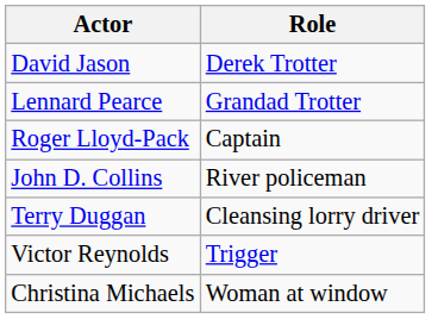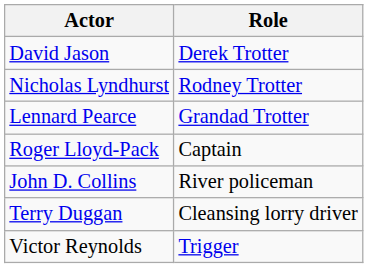+ row: Nicholas Lyndhurst | Rodney Trotter
- row: Christina Michaels | Woman at window
